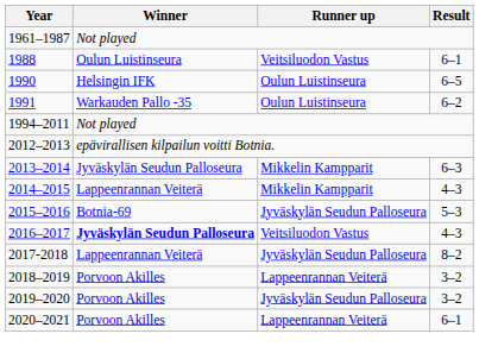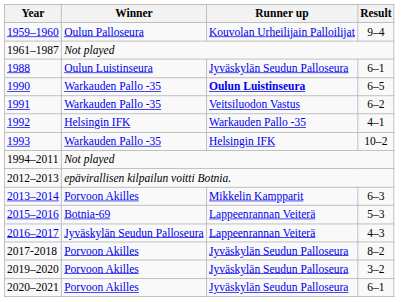+ row: 1959–1960 | Oulun Palloseura | Kouvolan Urheilijain Palloilijat | 9–4
1988 | Runner up: Veitsiluodon Vastus -> Jyväskylän Seudun Palloseura
1990 | Winner: Helsingin IFK -> Warkauden Pallo -35
1990 | Runner up: normal -> bold
1991 | Runner up: Oulun Luistinseura -> Veitsiluodon Vastus
+ row: 1992 | Helsingin IFK | Warkauden Pallo -35 | 4–1
+ row: 1993 | Warkauden Pallo -35 | Helsingin IFK | 10–2
2013–2014 | Winner: Jyväskylän Seudun Palloseura -> Porvoon Akilles
- row: 2014–2015 | Lappeenrannan Veiterä | Mikkelin Kampparit | 4–3
2015–2016 | Runner up: Jyväskylän Seudun Palloseura -> Lappeenrannan Veiterä
2016–2017 | Winner: bold -> normal
2016–2017 | Runner up: Veitsiluodon Vastus -> Lappeenrannan Veiterä
2017-2018 | Winner: Lappeenrannan Veiterä -> Porvoon Akilles
- row: 2018–2019 | Porvoon Akilles | Lappeenrannan Veiterä | 3–2
2020–2021 | Runner up: Lappeenrannan Veiterä -> Jyväskylän Seudun Palloseura
